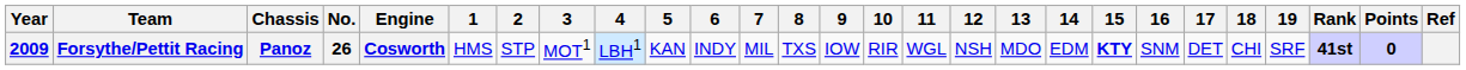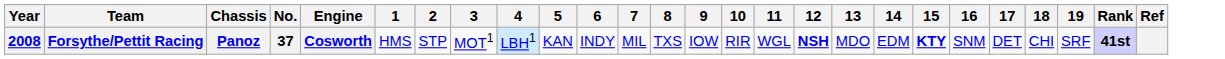- column: Points | 0
Forsythe/Pettit Racing | Year: 2009 -> 2008
Forsythe/Pettit Racing | No.: 26 -> 37
Forsythe/Pettit Racing | 12: normal -> bold
